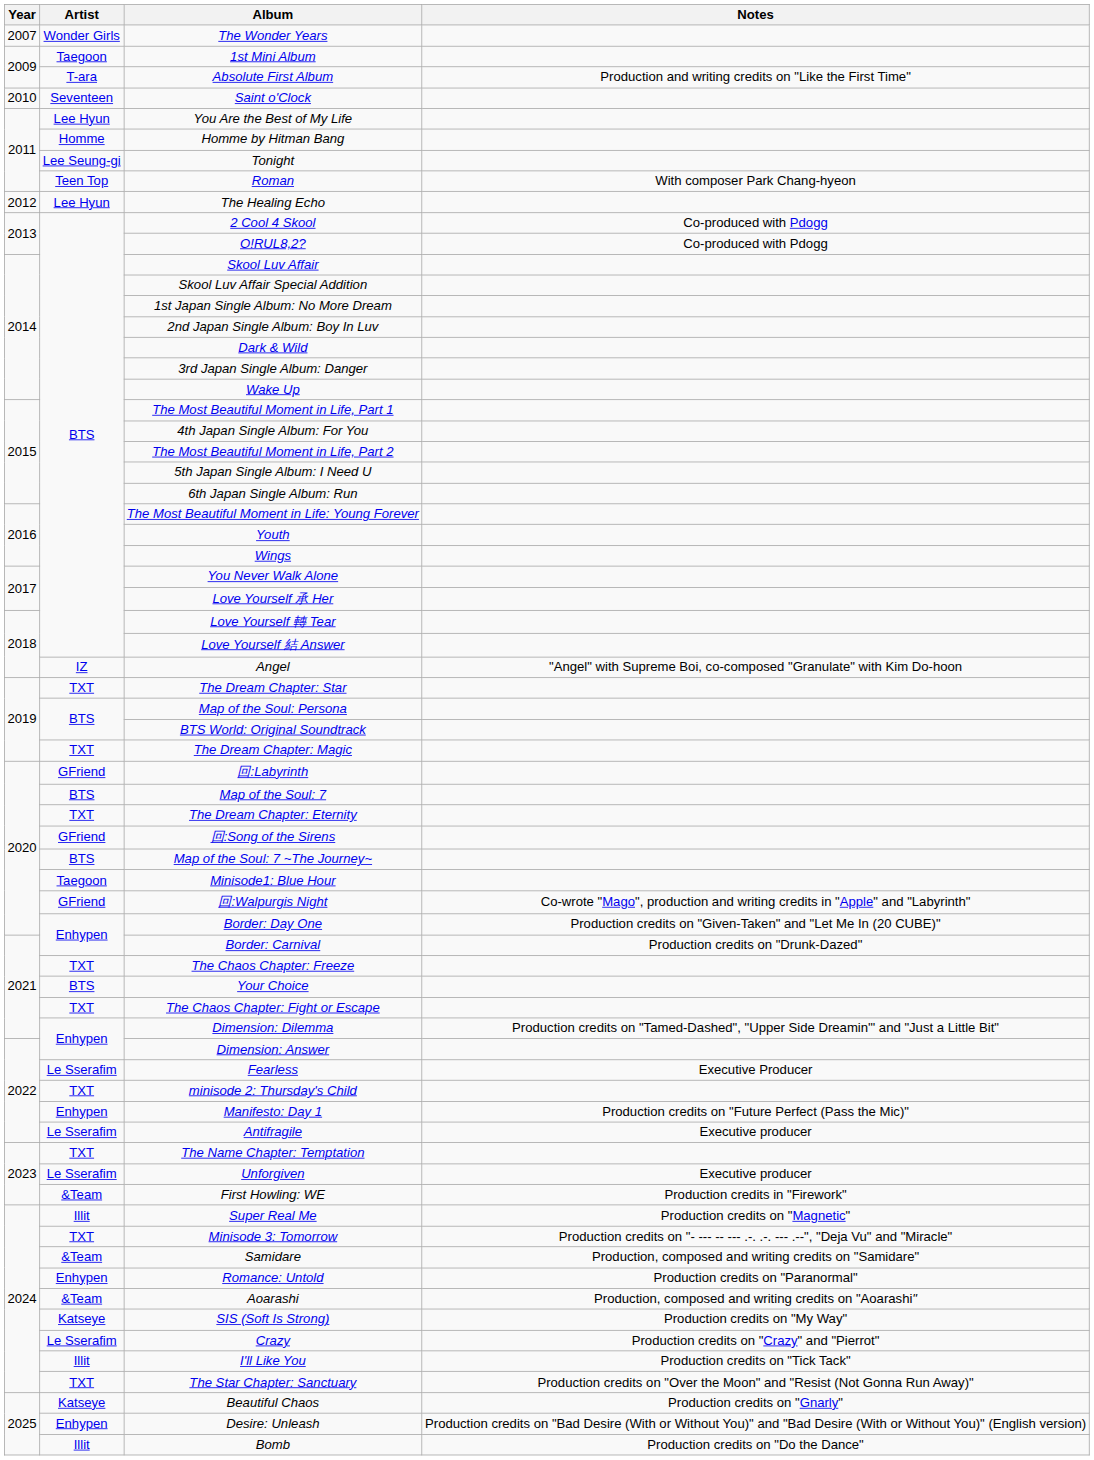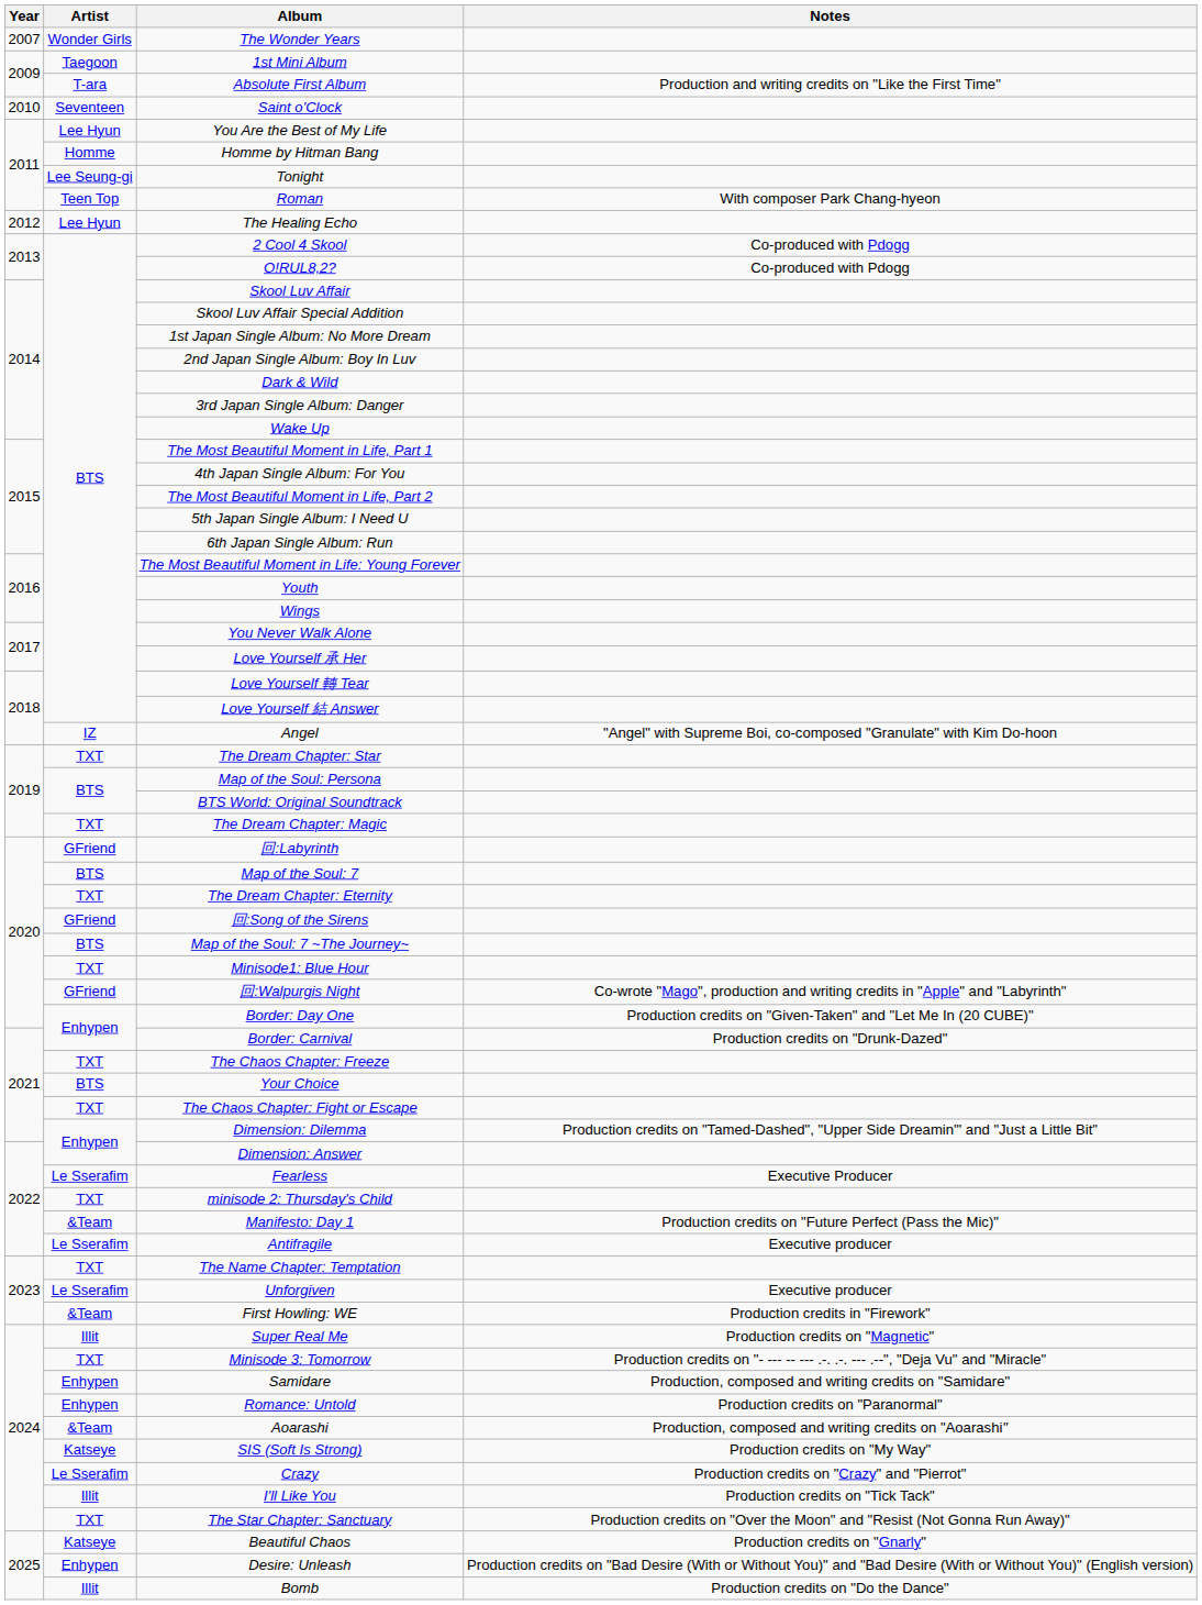Minisode1: Blue Hour | Artist: Taegoon -> TXT
Manifesto: Day 1 | Artist: Enhypen -> &Team
Samidare | Artist: &Team -> Enhypen
